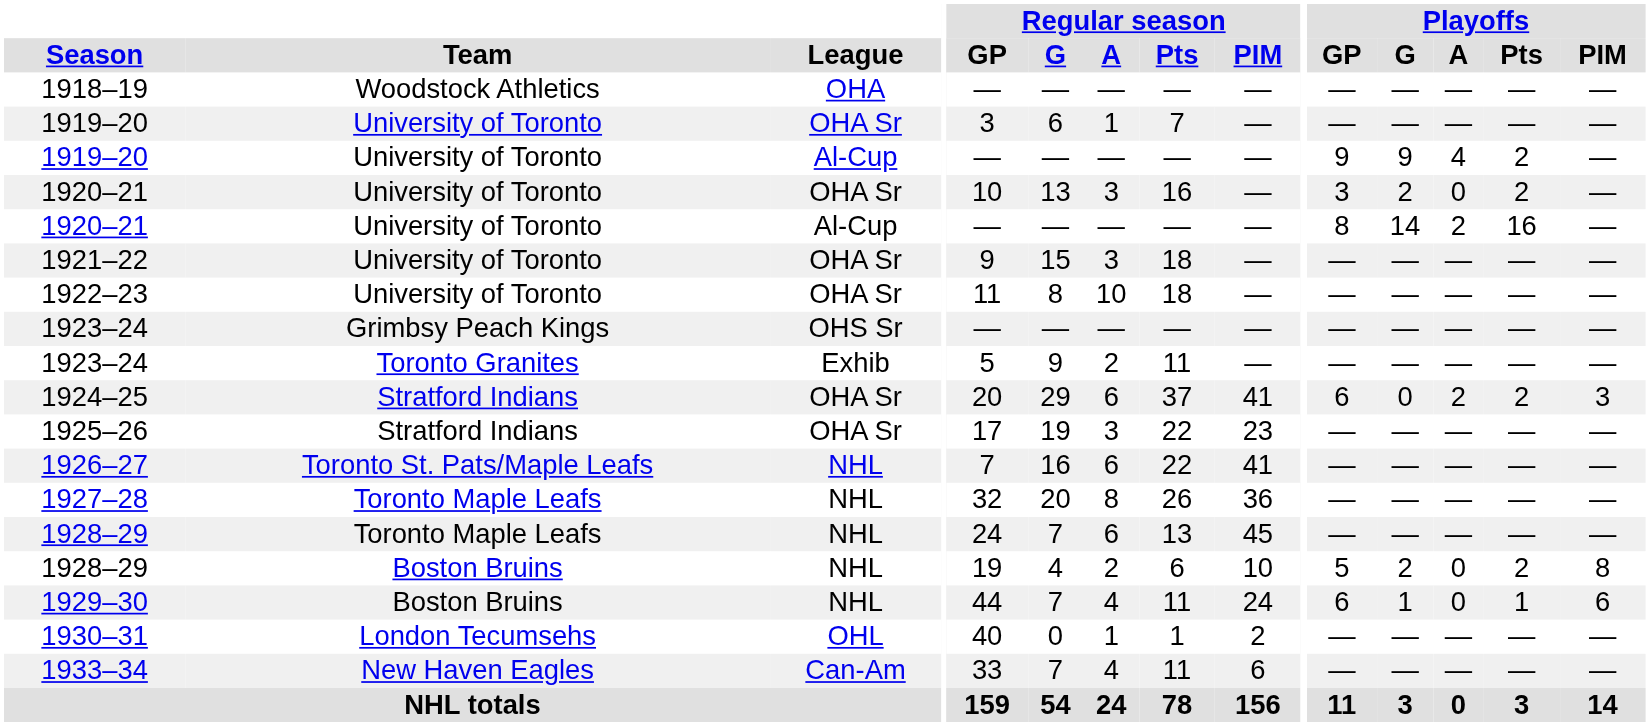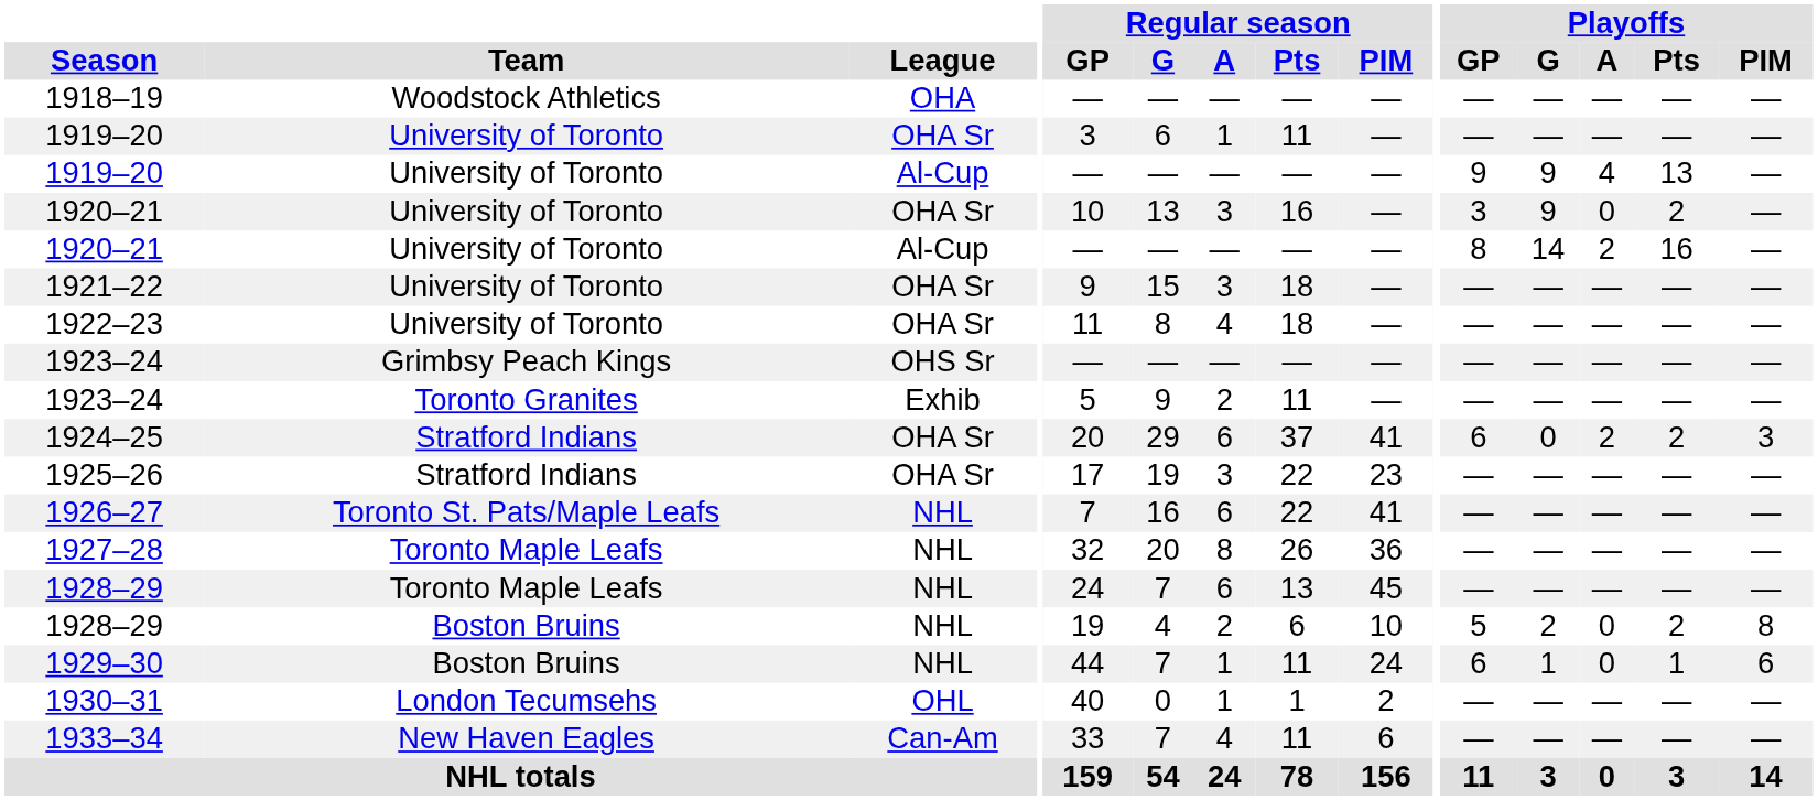1919–20 / OHA Sr | Regular season / Pts: 7 -> 11
1919–20 / Al-Cup | Playoffs / Pts: 2 -> 13
1920–21 / OHA Sr | Playoffs / G: 2 -> 9
1922–23 | Regular season / A: 10 -> 4
1929–30 | Regular season / A: 4 -> 1
